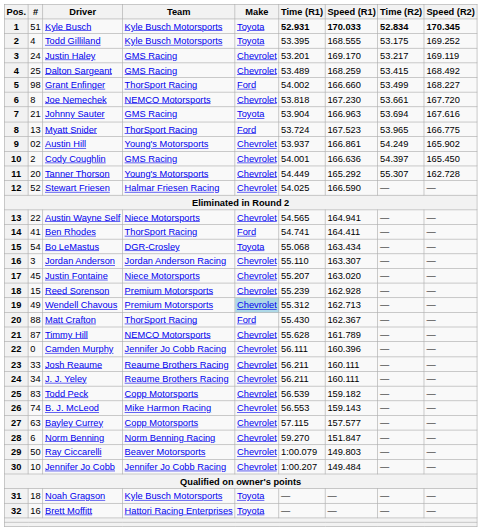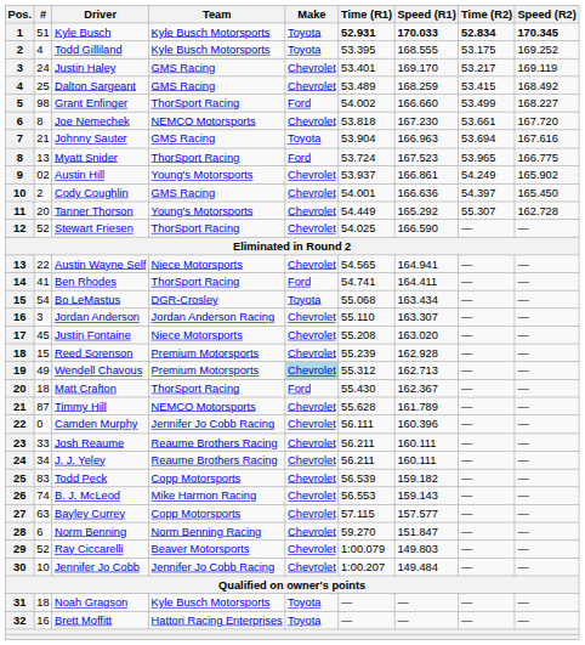Justin Haley | Time (R1): 53.201 -> 53.401
Stewart Friesen | Team: Halmar Friesen Racing -> ThorSport Racing
Justin Fontaine | Time (R1): 55.207 -> 55.208
Matt Crafton | #: 88 -> 18
Ray Ciccarelli | #: 50 -> 52
